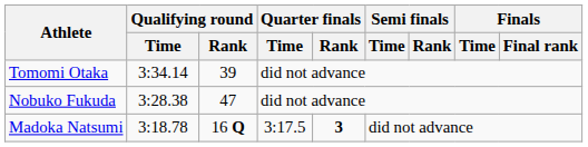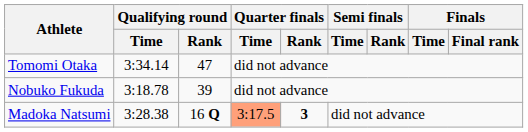Tomomi Otaka | Qualifying round / Rank: 39 -> 47
Nobuko Fukuda | Qualifying round / Time: 3:28.38 -> 3:18.78
Nobuko Fukuda | Qualifying round / Rank: 47 -> 39
Madoka Natsumi | Qualifying round / Time: 3:18.78 -> 3:28.38
Madoka Natsumi | Quarter finals / Time: no background -> lightsalmon background
